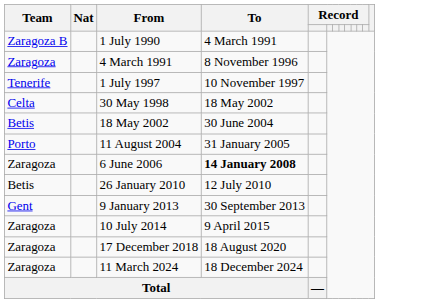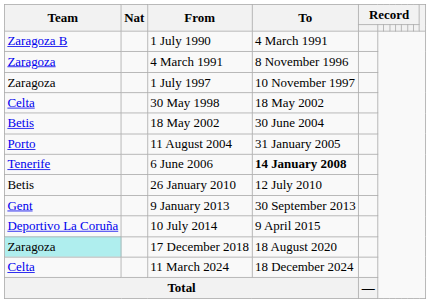1 July 1997 | Team: Tenerife -> Zaragoza
6 June 2006 | Team: Zaragoza -> Tenerife
10 July 2014 | Team: Zaragoza -> Deportivo La Coruña
17 December 2018 | Team: no background -> paleturquoise background
11 March 2024 | Team: Zaragoza -> Celta
